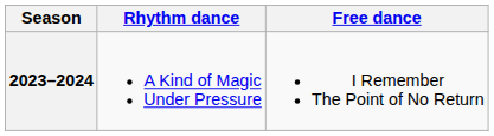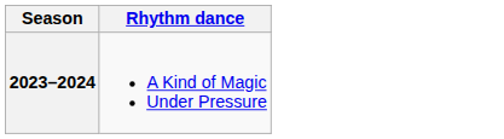- column: Free dance | I Remember The Point of No Return
